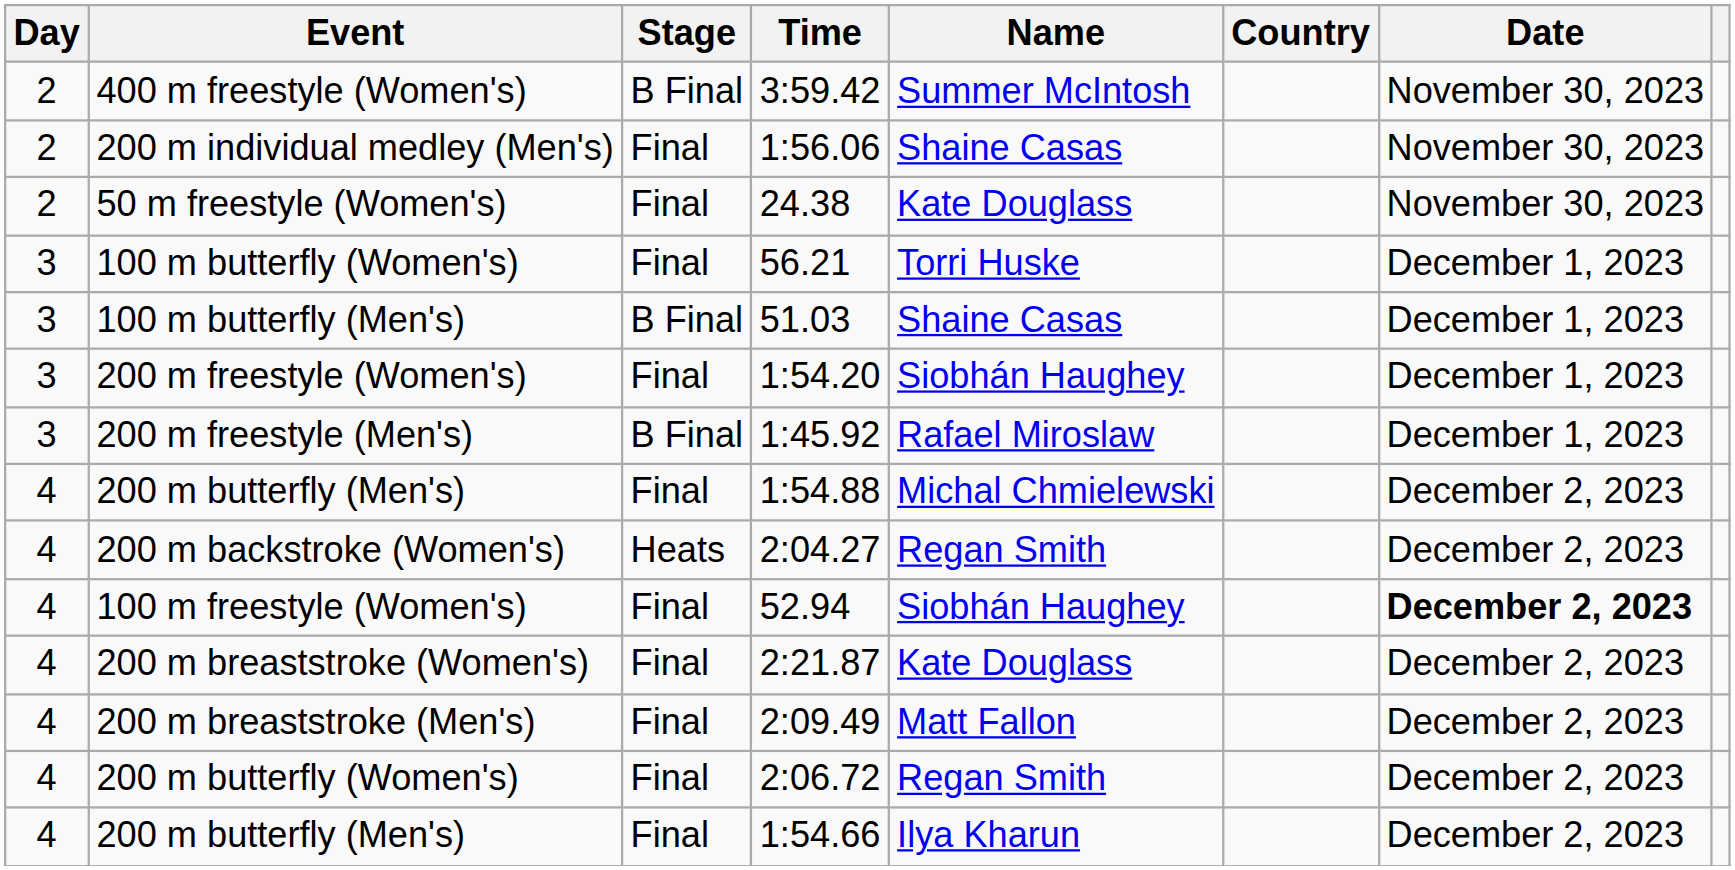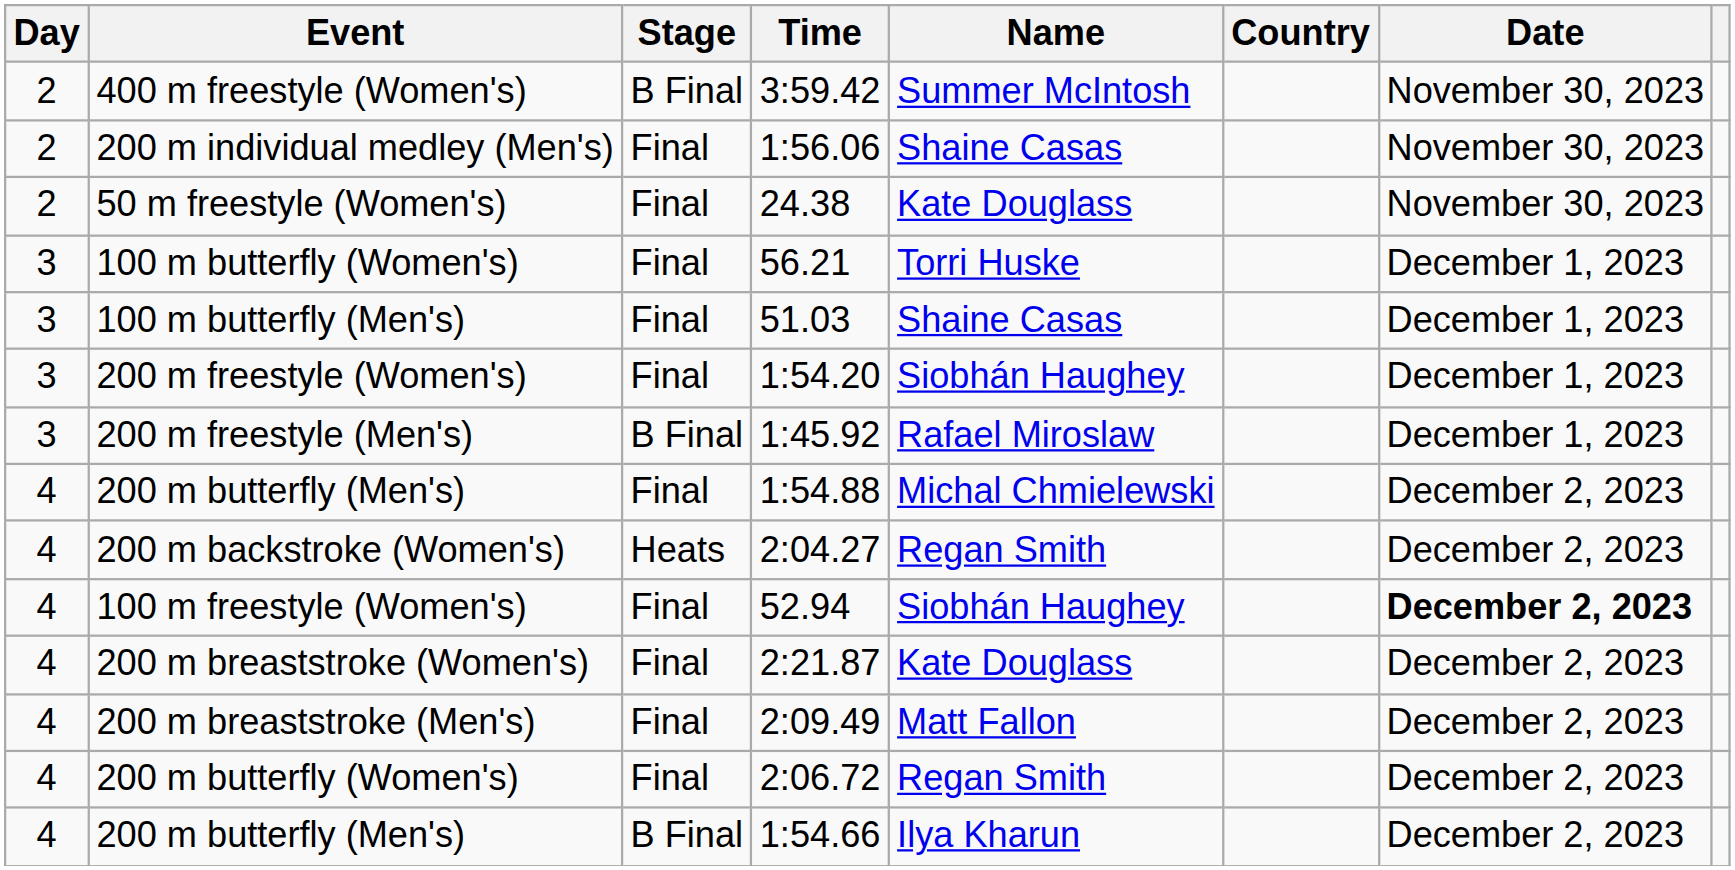100 m butterfly (Men's) | Stage: B Final -> Final
200 m butterfly (Men's) / 1:54.66 | Stage: Final -> B Final
